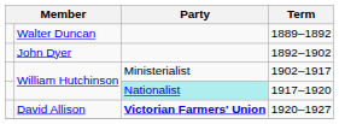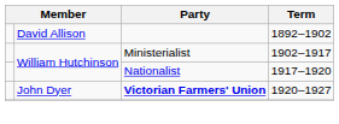- row: Walter Duncan | 1889–1892
1892–1902 | column 2: John Dyer -> David Allison
1917–1920 | Party: paleturquoise background -> no background
1920–1927 | column 2: David Allison -> John Dyer
